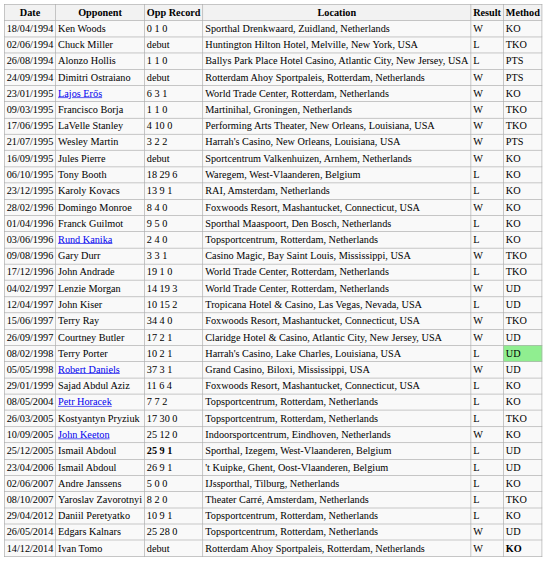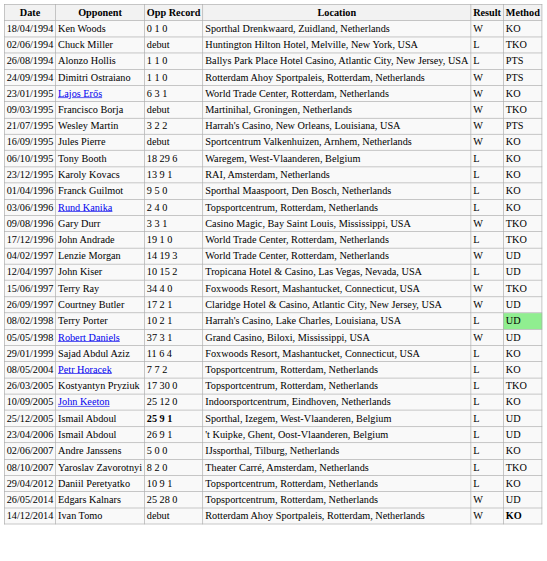Dimitri Ostraiano | Opp Record: debut -> 1 1 0
Francisco Borja | Opp Record: 1 1 0 -> debut
- row: 17/06/1995 | LaVelle Stanley | 4 10 0 | Performing Arts Theater, New Orleans, Louisiana, USA | W | TKO
- row: 28/02/1996 | Domingo Monroe | 8 4 0 | Foxwoods Resort, Mashantucket, Connecticut, USA | W | KO
John Keeton | Result: W -> L
